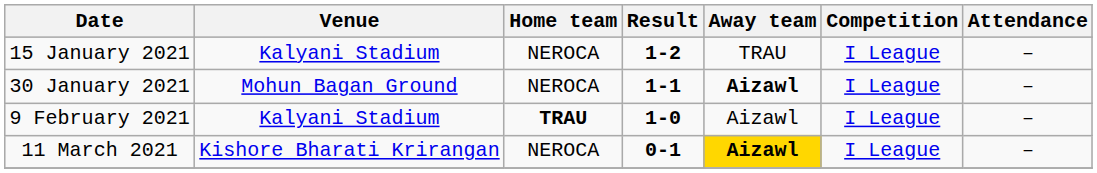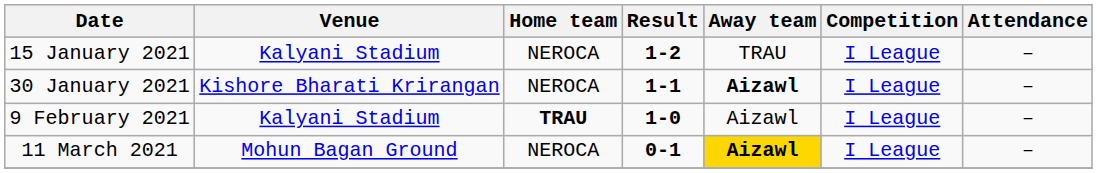30 January 2021 | Venue: Mohun Bagan Ground -> Kishore Bharati Krirangan
11 March 2021 | Venue: Kishore Bharati Krirangan -> Mohun Bagan Ground
